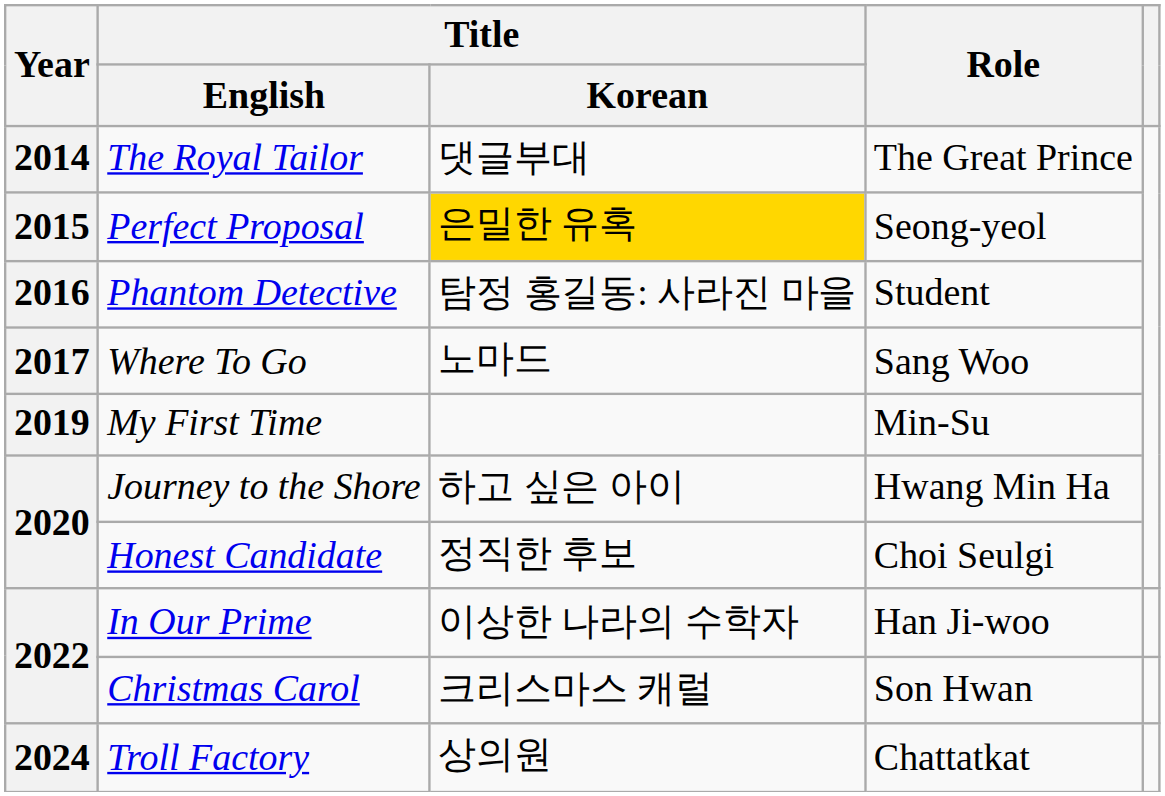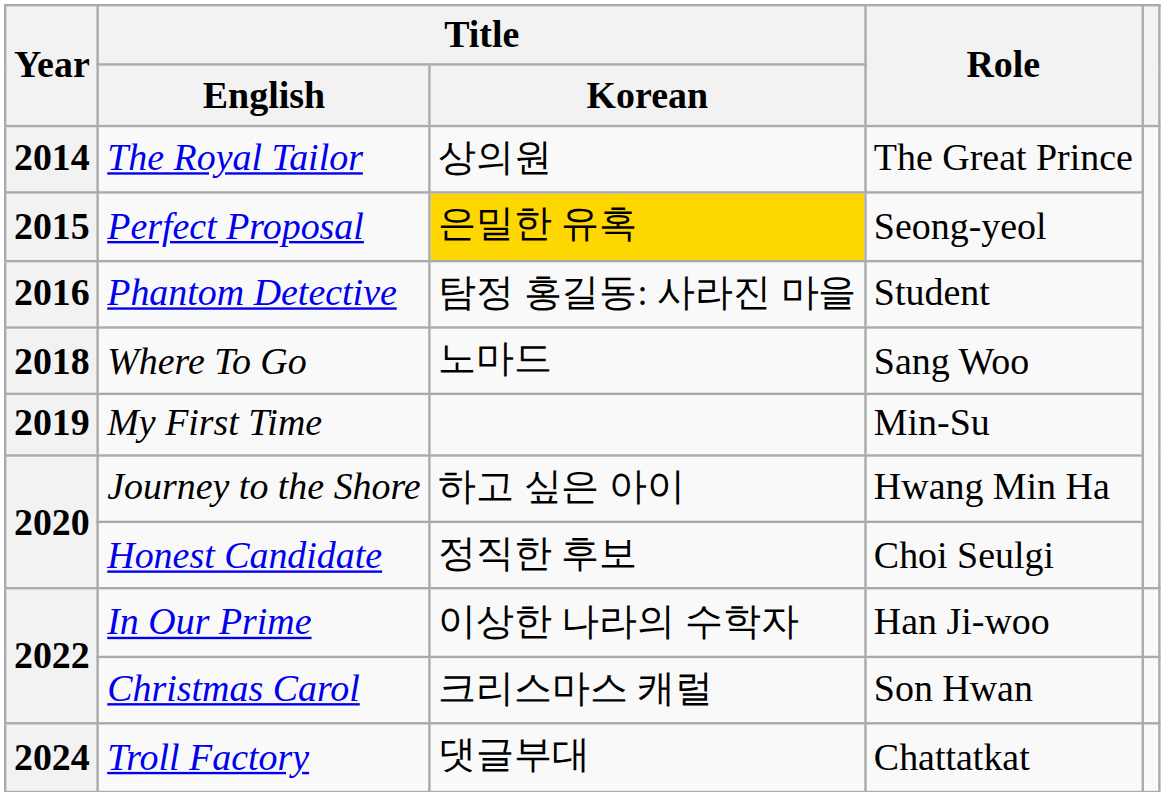The Royal Tailor | Title / Korean: 댓글부대 -> 상의원
Where To Go | Year: 2017 -> 2018
Troll Factory | Title / Korean: 상의원 -> 댓글부대
